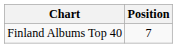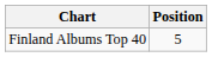Finland Albums Top 40 | Position: 7 -> 5
